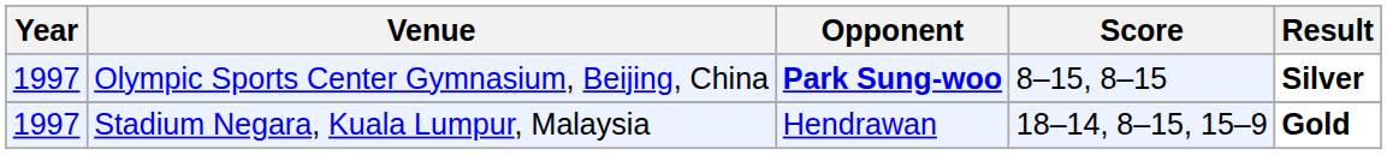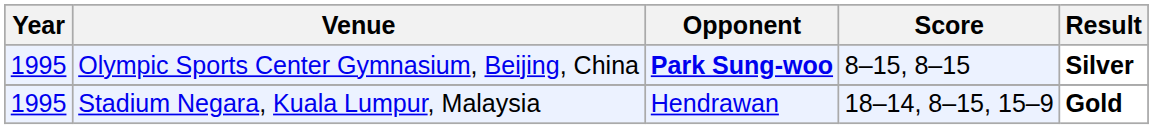Olympic Sports Center Gymnasium, Beijing, China | Year: 1997 -> 1995
Stadium Negara, Kuala Lumpur, Malaysia | Year: 1997 -> 1995
